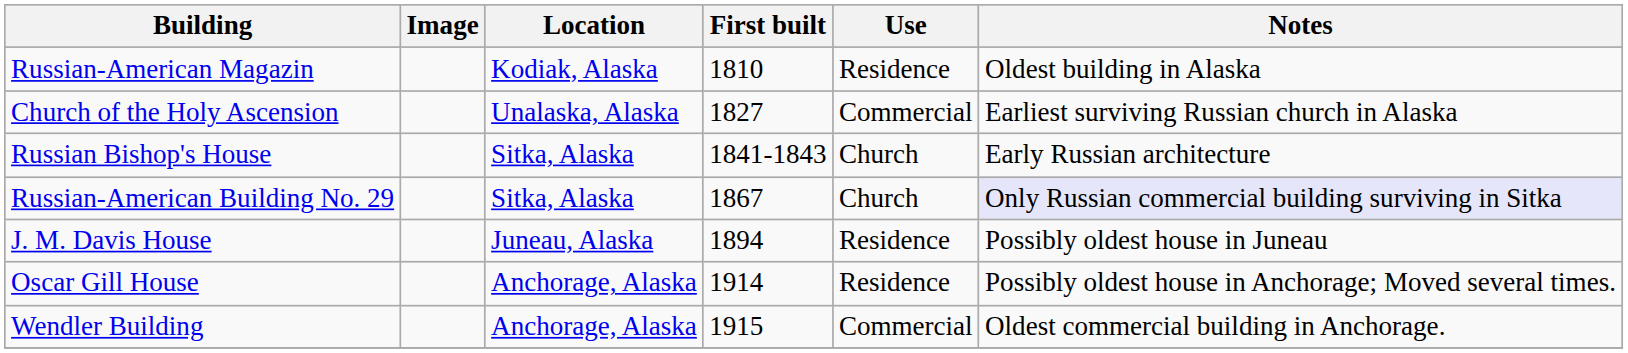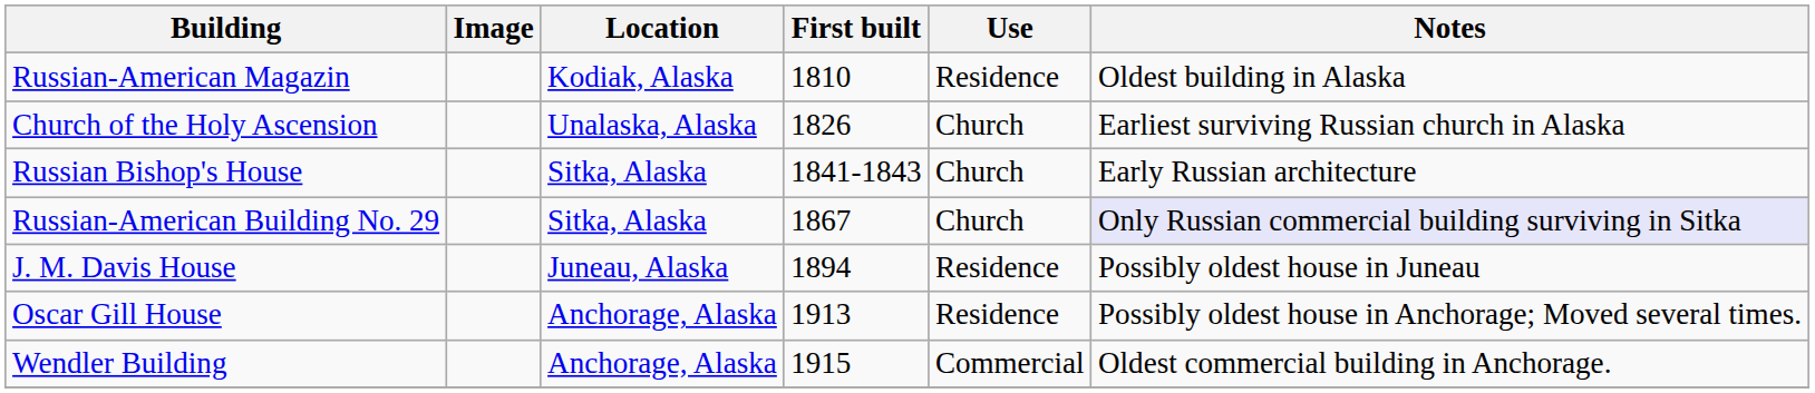Church of the Holy Ascension | First built: 1827 -> 1826
Church of the Holy Ascension | Use: Commercial -> Church
Oscar Gill House | First built: 1914 -> 1913
